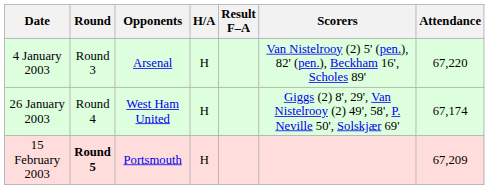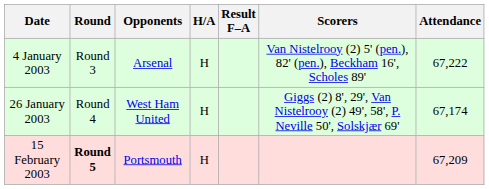4 January 2003 | Attendance: 67,220 -> 67,222
